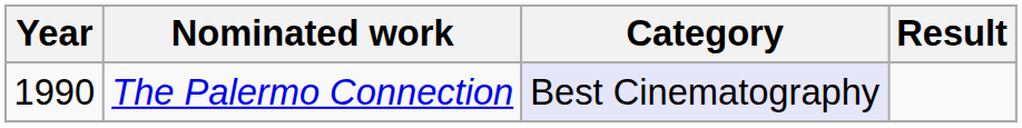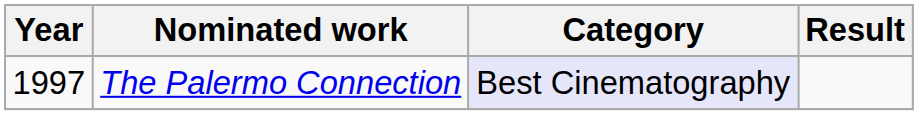The Palermo Connection | Year: 1990 -> 1997
